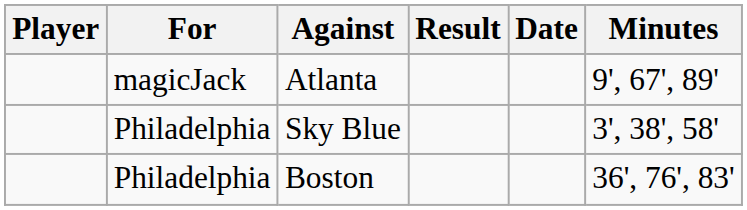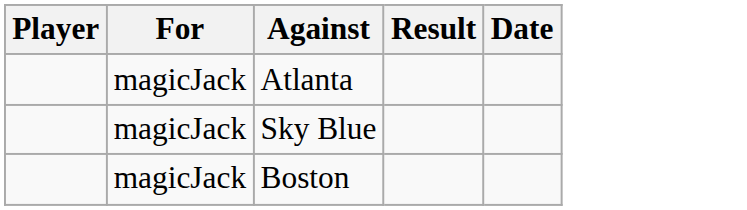- column: Minutes | 9', 67', 89' | 3', 38', 58' | 36', 76', 83'
Sky Blue | For: Philadelphia -> magicJack
Boston | For: Philadelphia -> magicJack
